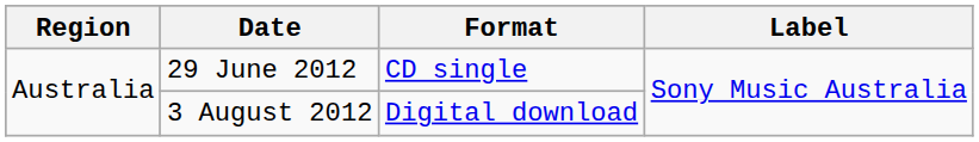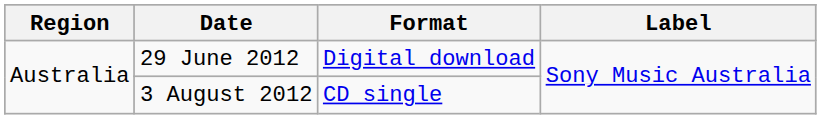29 June 2012 | Format: CD single -> Digital download
3 August 2012 | Format: Digital download -> CD single
